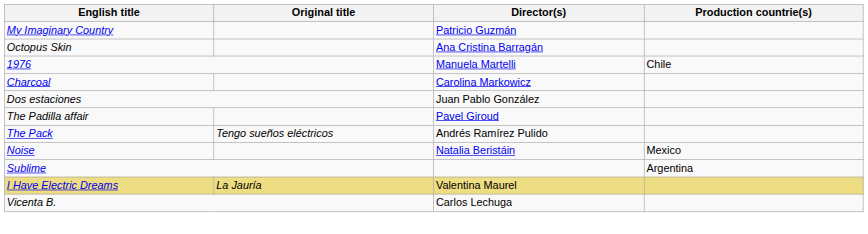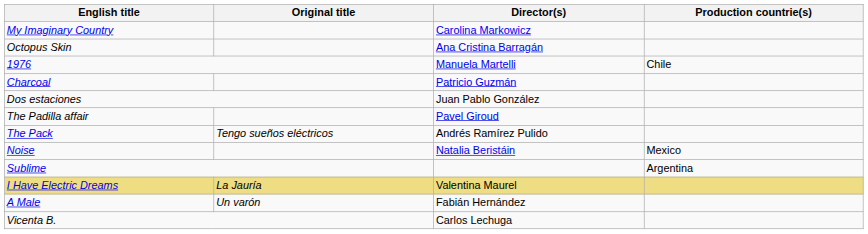My Imaginary Country | Director(s): Patricio Guzmán -> Carolina Markowicz
Charcoal | Director(s): Carolina Markowicz -> Patricio Guzmán
+ row: A Male | Un varón | Fabián Hernández
